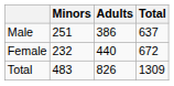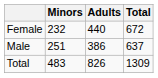rows swapped: Male <-> Female
